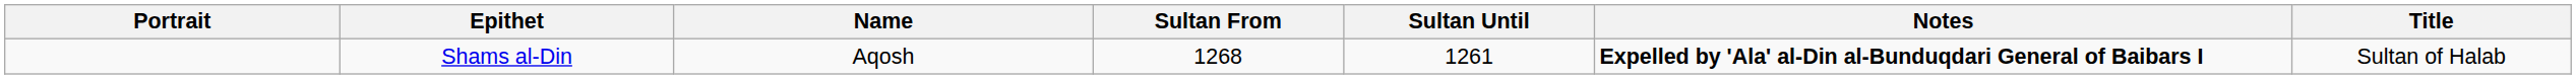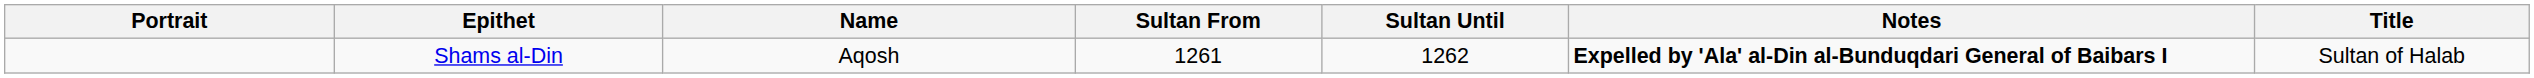Shams al-Din | Sultan From: 1268 -> 1261
Shams al-Din | Sultan Until: 1261 -> 1262
